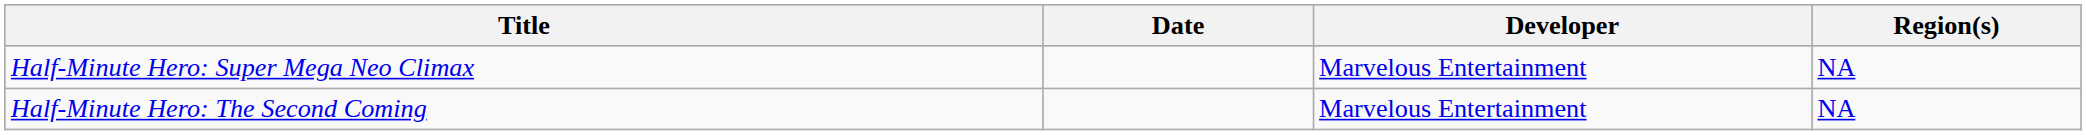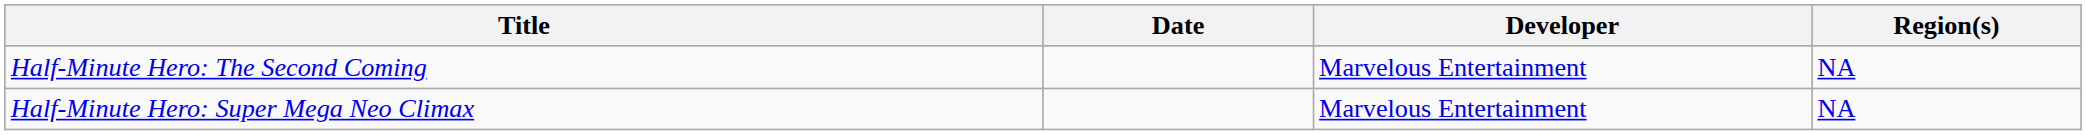rows swapped: Half-Minute Hero: Super Mega Neo Climax <-> Half-Minute Hero: The Second Coming
